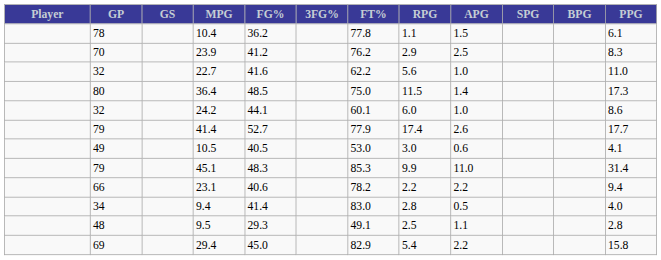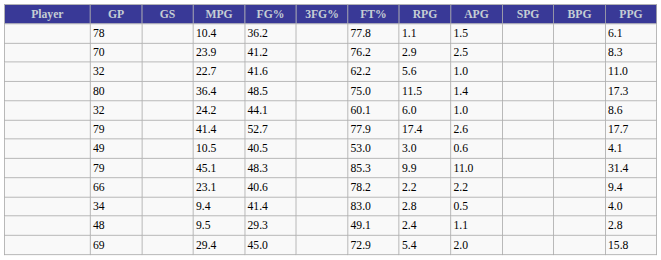9.5 | RPG: 2.5 -> 2.4
29.4 | FT%: 82.9 -> 72.9
29.4 | APG: 2.2 -> 2.0
